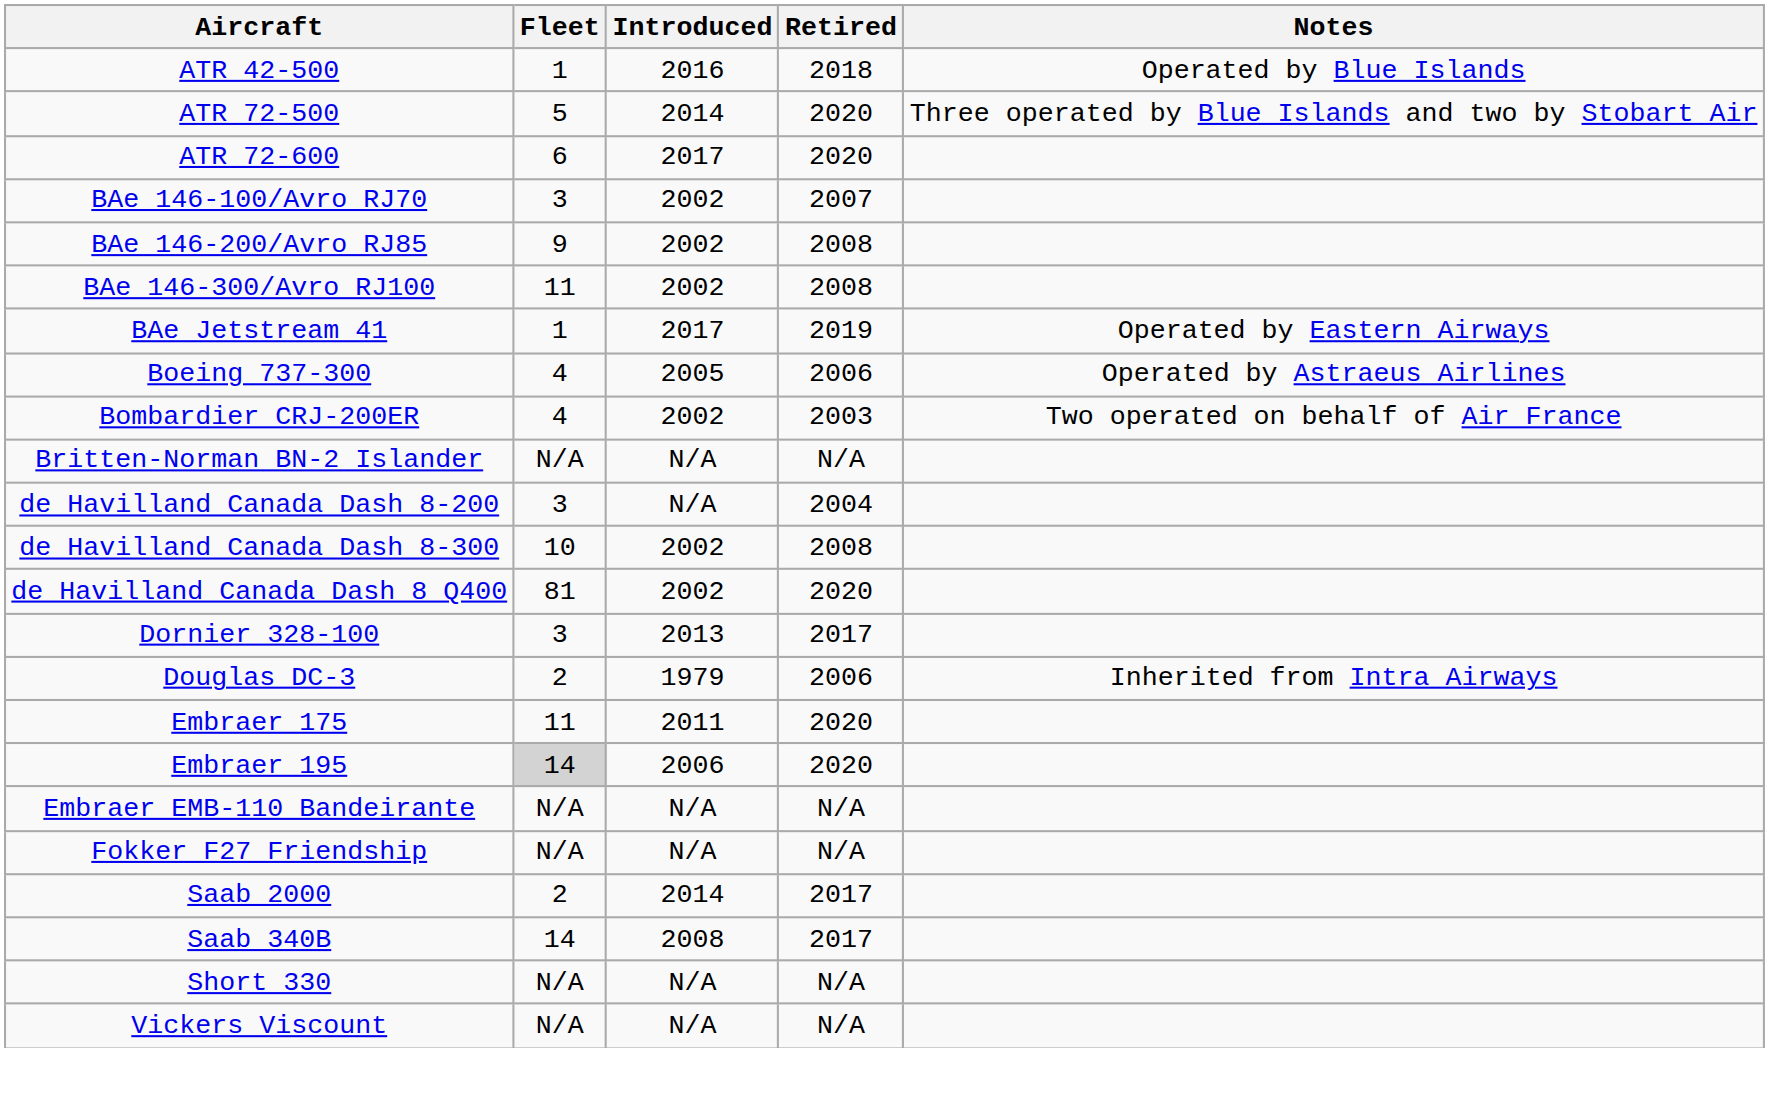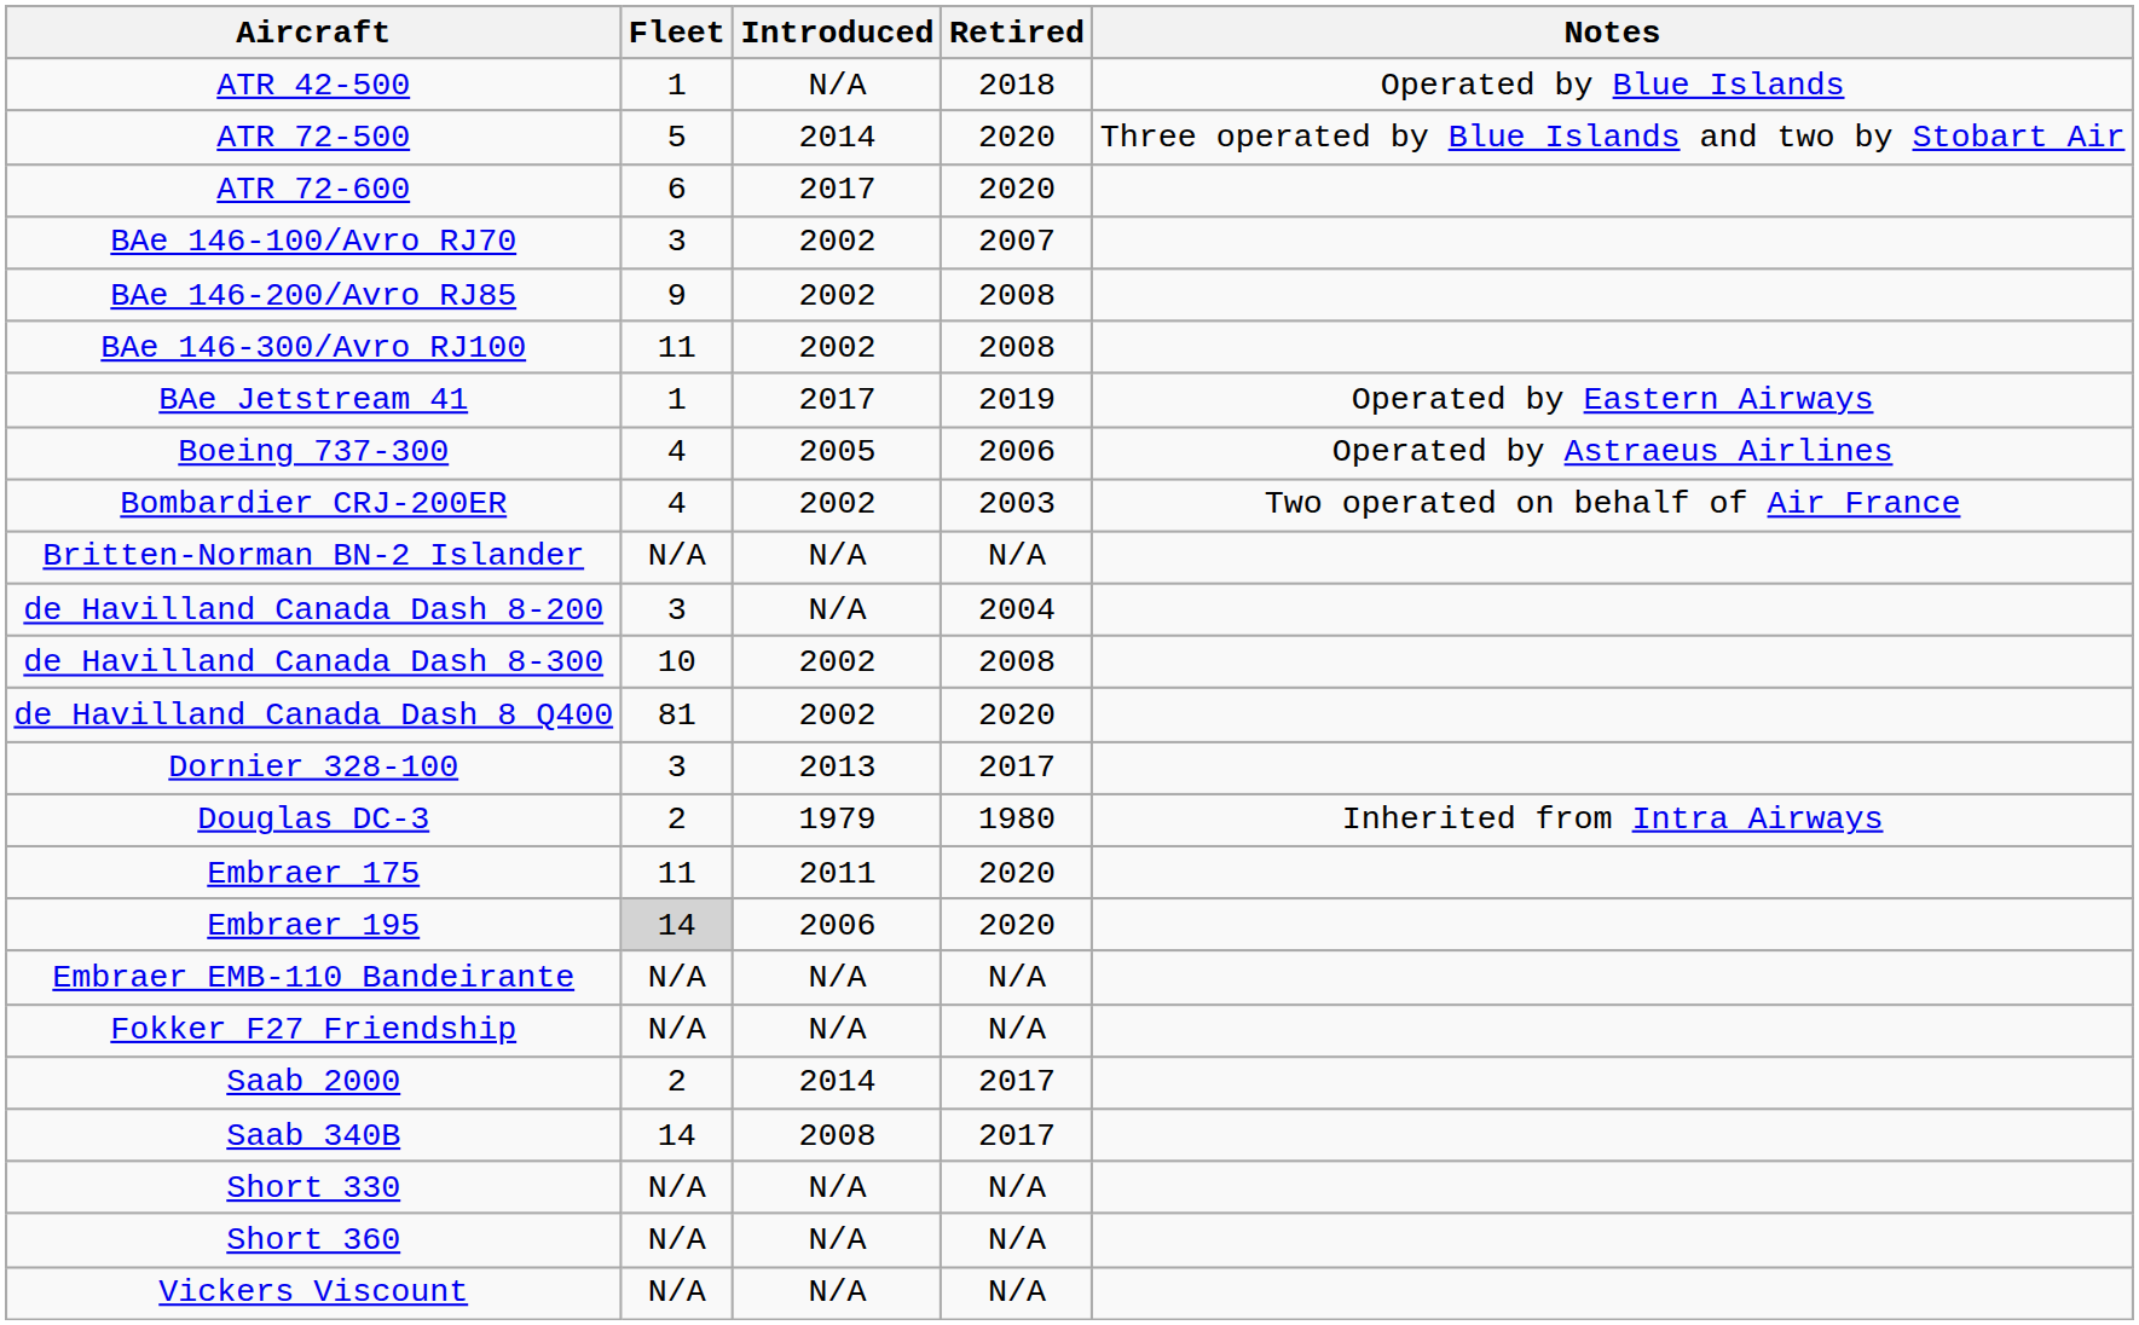ATR 42-500 | Introduced: 2016 -> N/A
Douglas DC-3 | Retired: 2006 -> 1980
+ row: Short 360 | N/A | N/A | N/A
